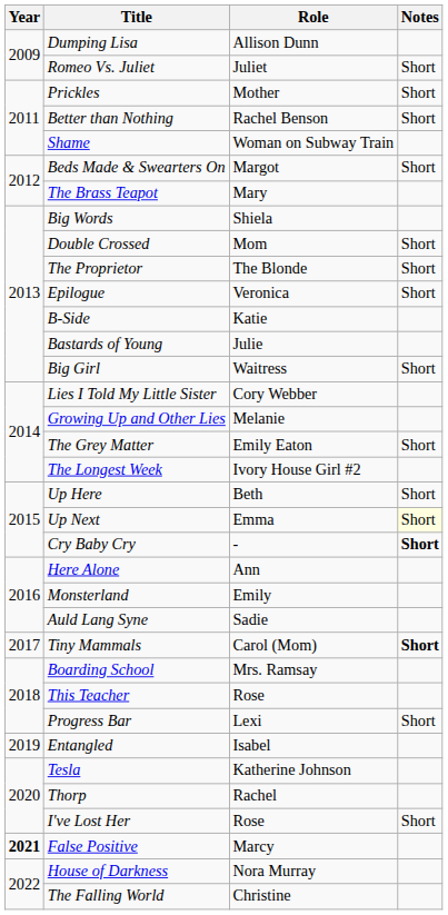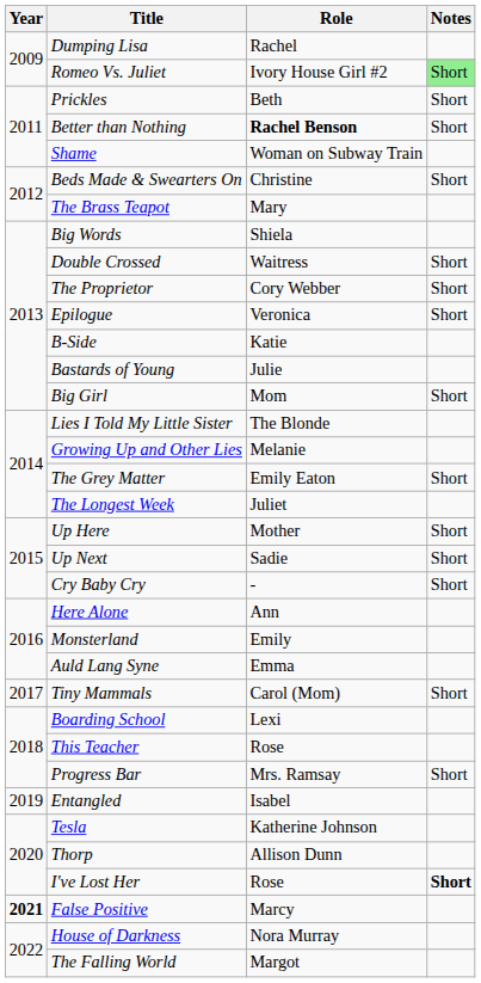Dumping Lisa | Role: Allison Dunn -> Rachel
Romeo Vs. Juliet | Role: Juliet -> Ivory House Girl #2
Romeo Vs. Juliet | Notes: no background -> lightgreen background
Prickles | Role: Mother -> Beth
Better than Nothing | Role: normal -> bold
Beds Made & Swearters On | Role: Margot -> Christine
Double Crossed | Role: Mom -> Waitress
The Proprietor | Role: The Blonde -> Cory Webber
Big Girl | Role: Waitress -> Mom
Lies I Told My Little Sister | Role: Cory Webber -> The Blonde
The Longest Week | Role: Ivory House Girl #2 -> Juliet
Up Here | Role: Beth -> Mother
Up Next | Role: Emma -> Sadie
Up Next | Notes: lightyellow background -> no background
Cry Baby Cry | Notes: bold -> normal
Auld Lang Syne | Role: Sadie -> Emma
Tiny Mammals | Notes: bold -> normal
Boarding School | Role: Mrs. Ramsay -> Lexi
Progress Bar | Role: Lexi -> Mrs. Ramsay
Thorp | Role: Rachel -> Allison Dunn
I've Lost Her | Notes: normal -> bold
The Falling World | Role: Christine -> Margot
